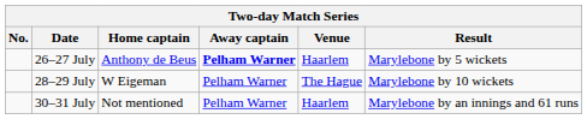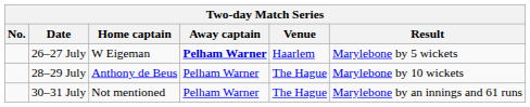26–27 July | Home captain: Anthony de Beus -> W Eigeman
28–29 July | Home captain: W Eigeman -> Anthony de Beus
30–31 July | Venue: Haarlem -> The Hague
